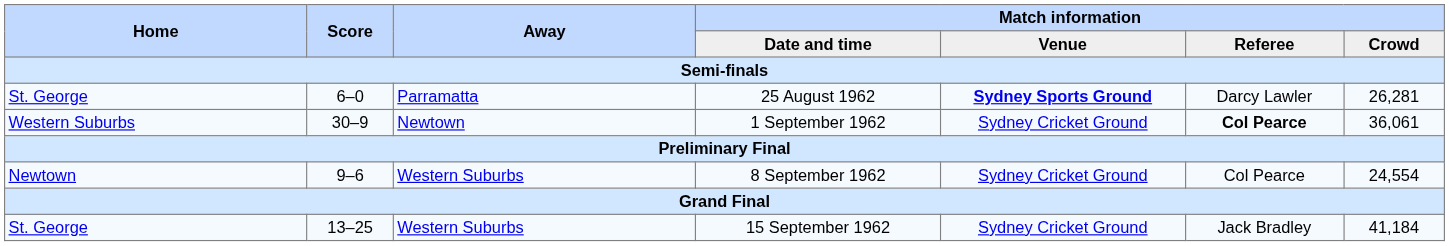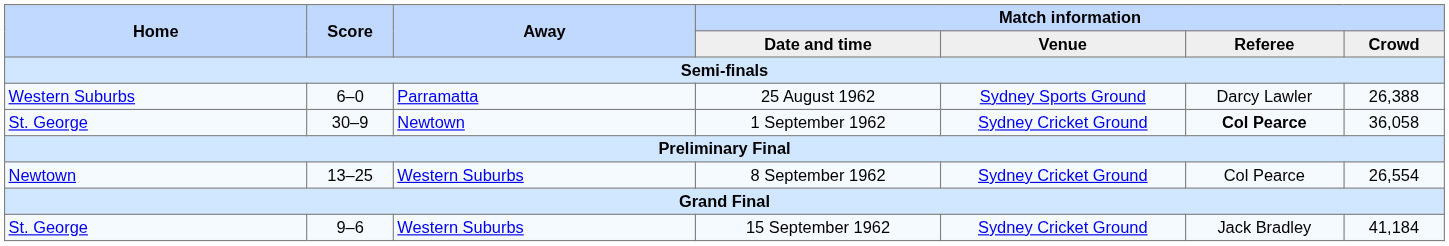25 August 1962 | Home: St. George -> Western Suburbs
25 August 1962 | Match information / Venue: bold -> normal
25 August 1962 | Match information / Crowd: 26,281 -> 26,388
1 September 1962 | Home: Western Suburbs -> St. George
1 September 1962 | Match information / Crowd: 36,061 -> 36,058
8 September 1962 | Score: 9–6 -> 13–25
8 September 1962 | Match information / Crowd: 24,554 -> 26,554
15 September 1962 | Score: 13–25 -> 9–6
